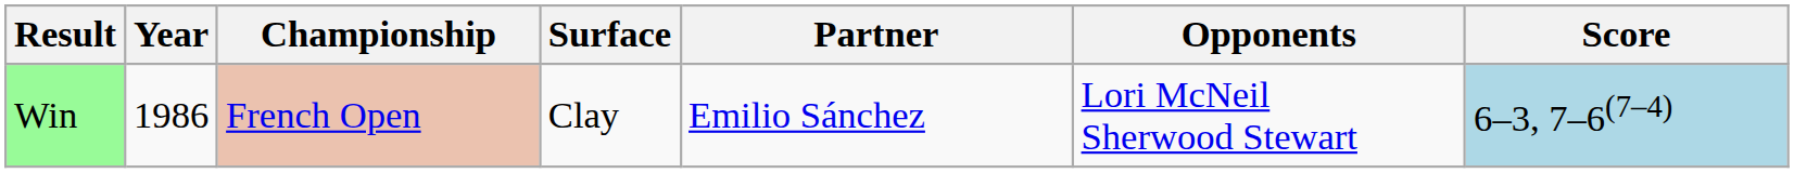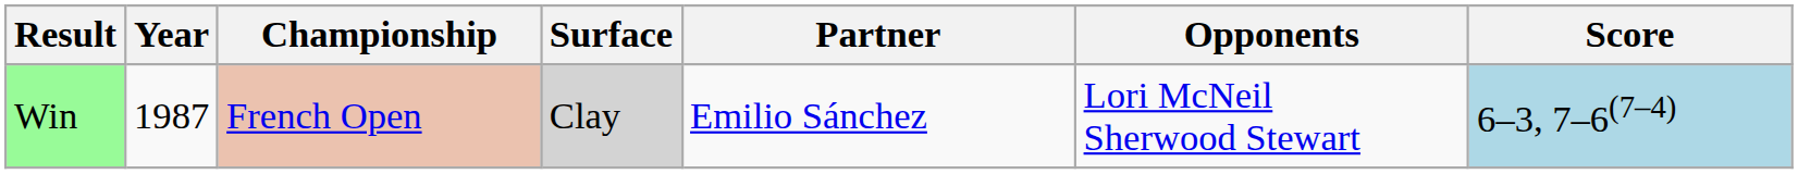Win | Year: 1986 -> 1987
Win | Surface: no background -> lightgrey background
